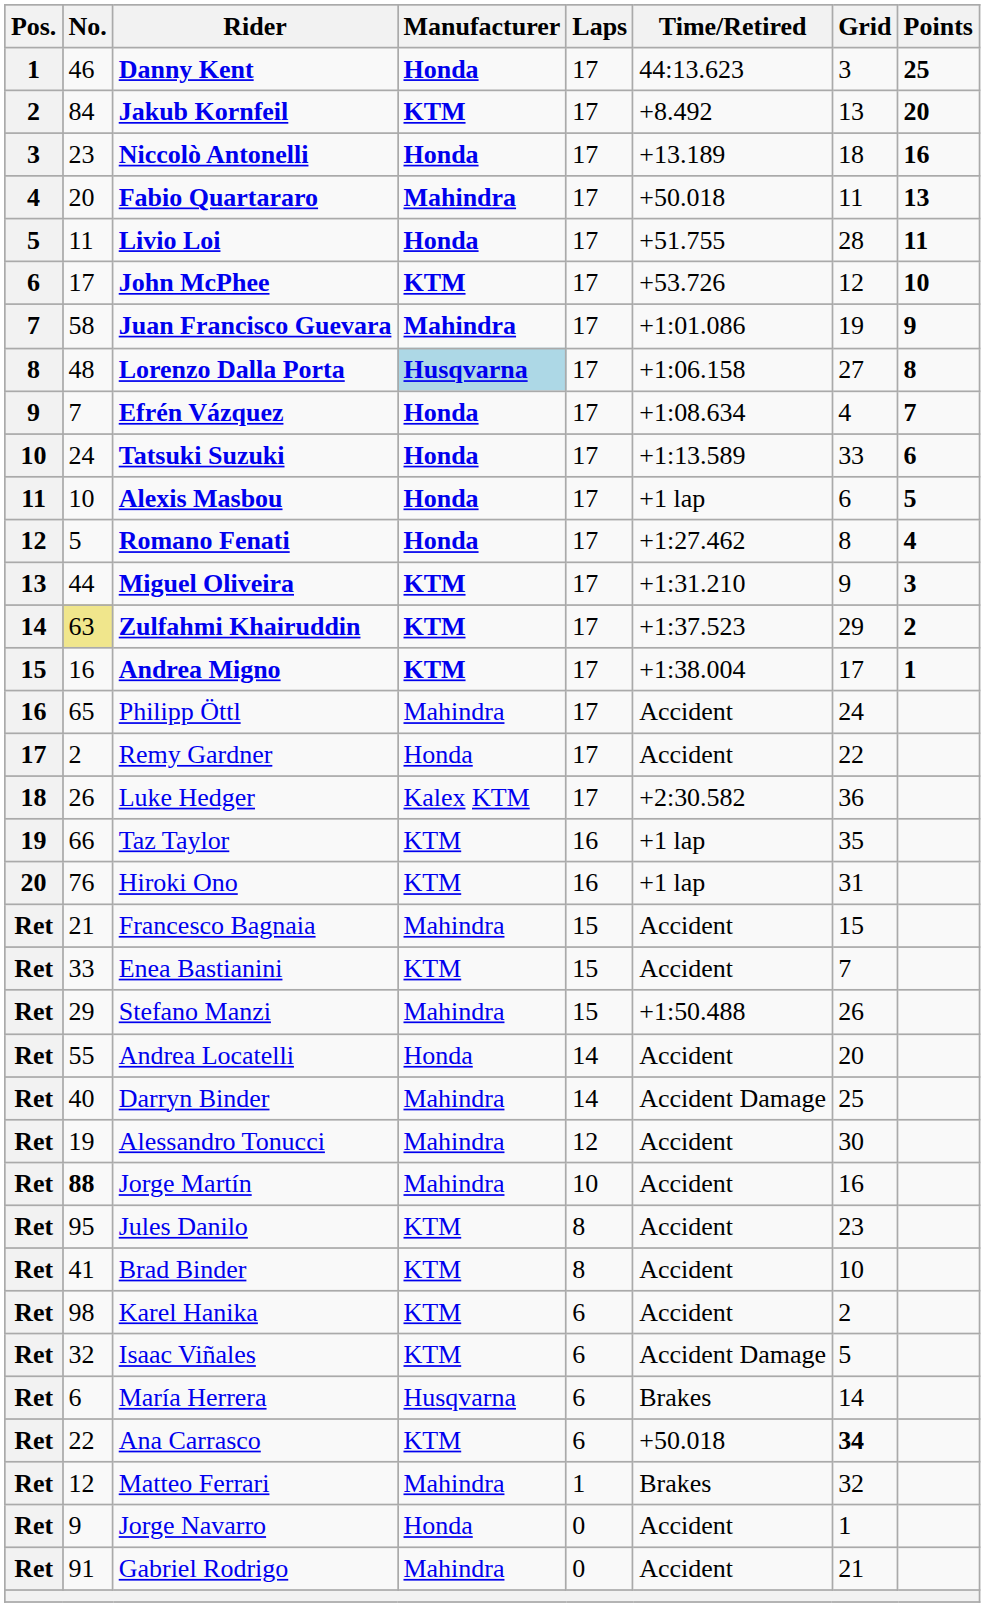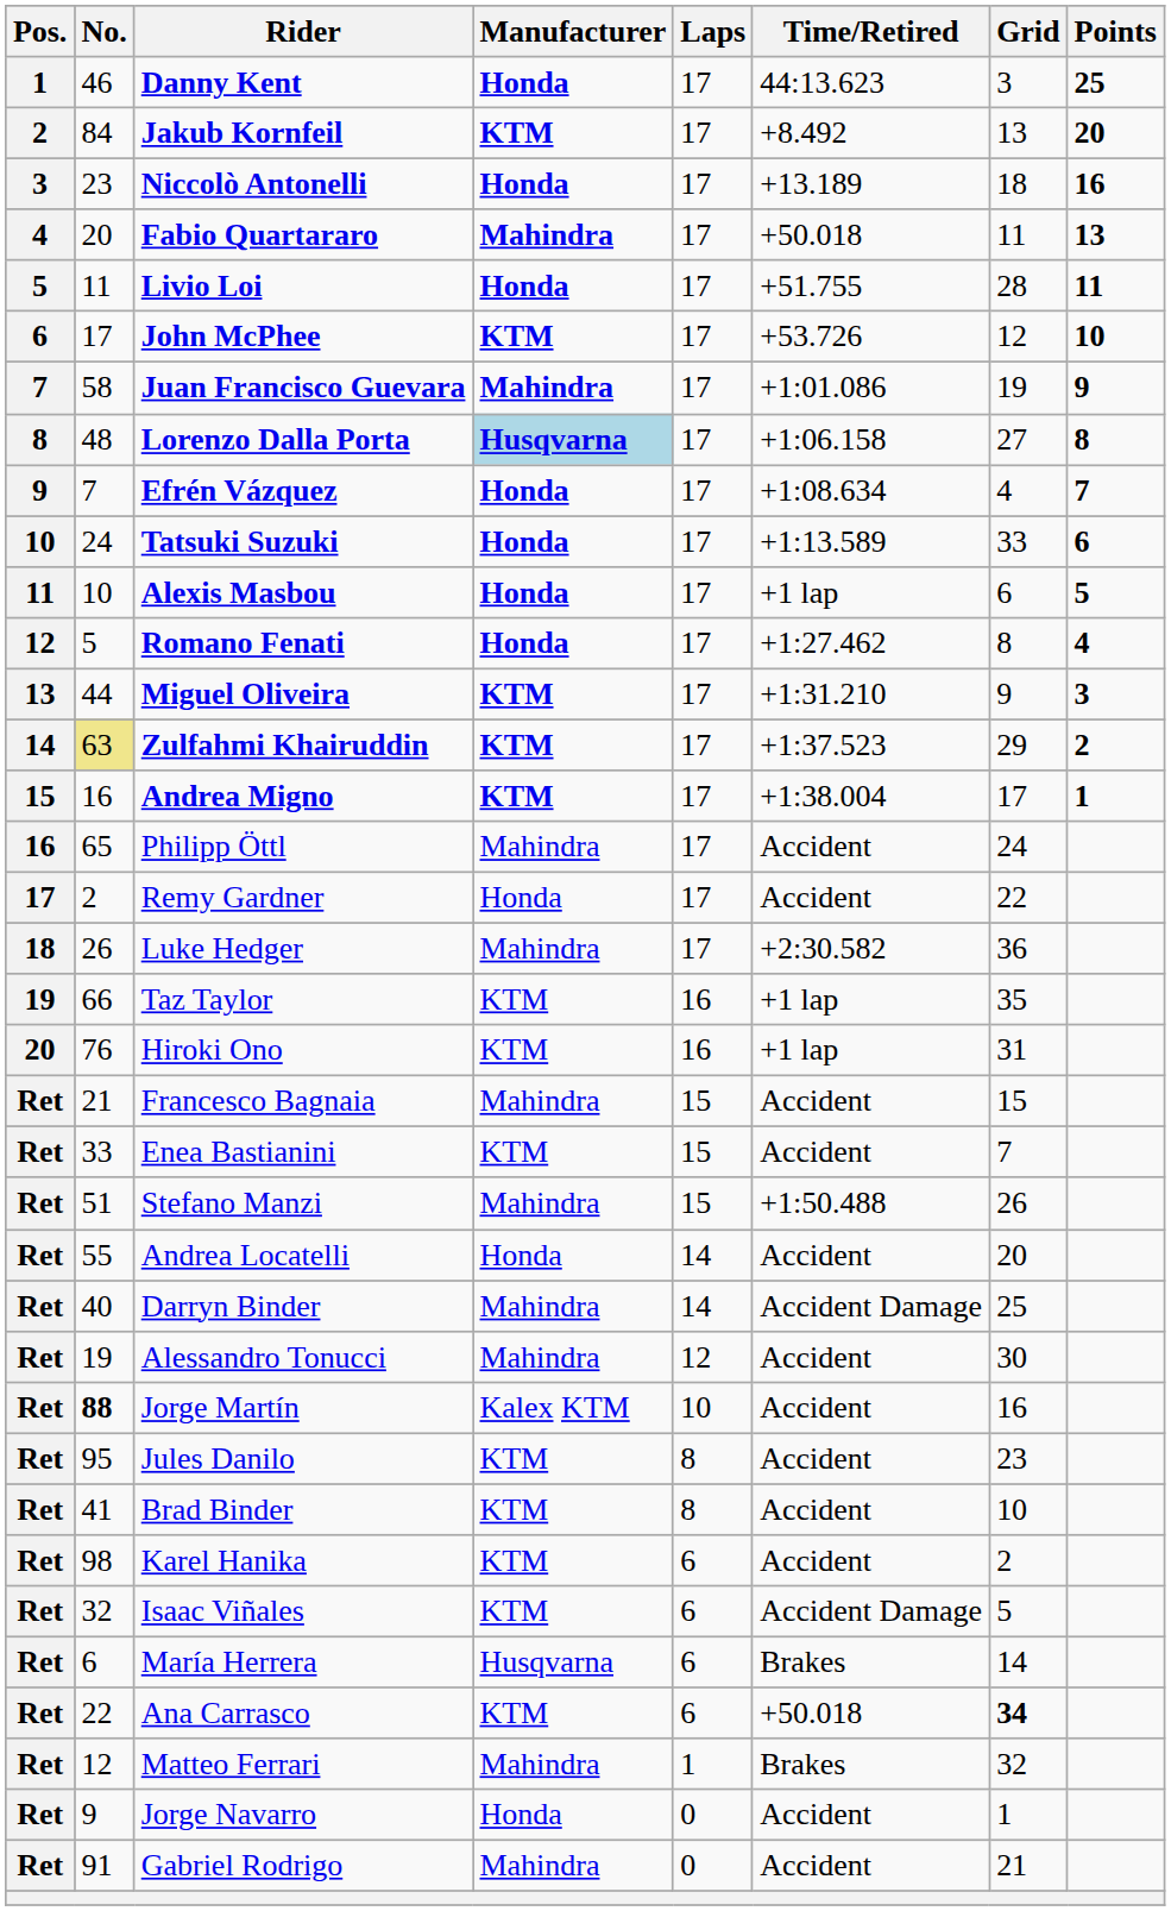Luke Hedger | Manufacturer: Kalex KTM -> Mahindra
Stefano Manzi | No.: 29 -> 51
Jorge Martín | Manufacturer: Mahindra -> Kalex KTM
